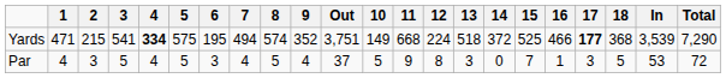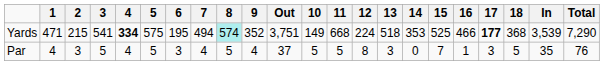Yards | 8: no background -> paleturquoise background
Yards | 14: 372 -> 353
Par | 11: 9 -> 5
Par | In: 53 -> 35
Par | Total: 72 -> 76
